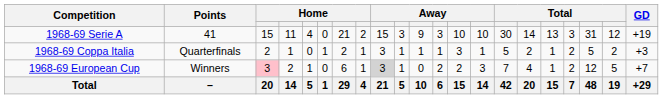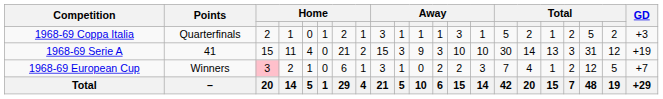rows swapped: 1968-69 Serie A <-> 1968-69 Coppa Italia
1968-69 European Cup | column 9: lightgrey background -> no background
